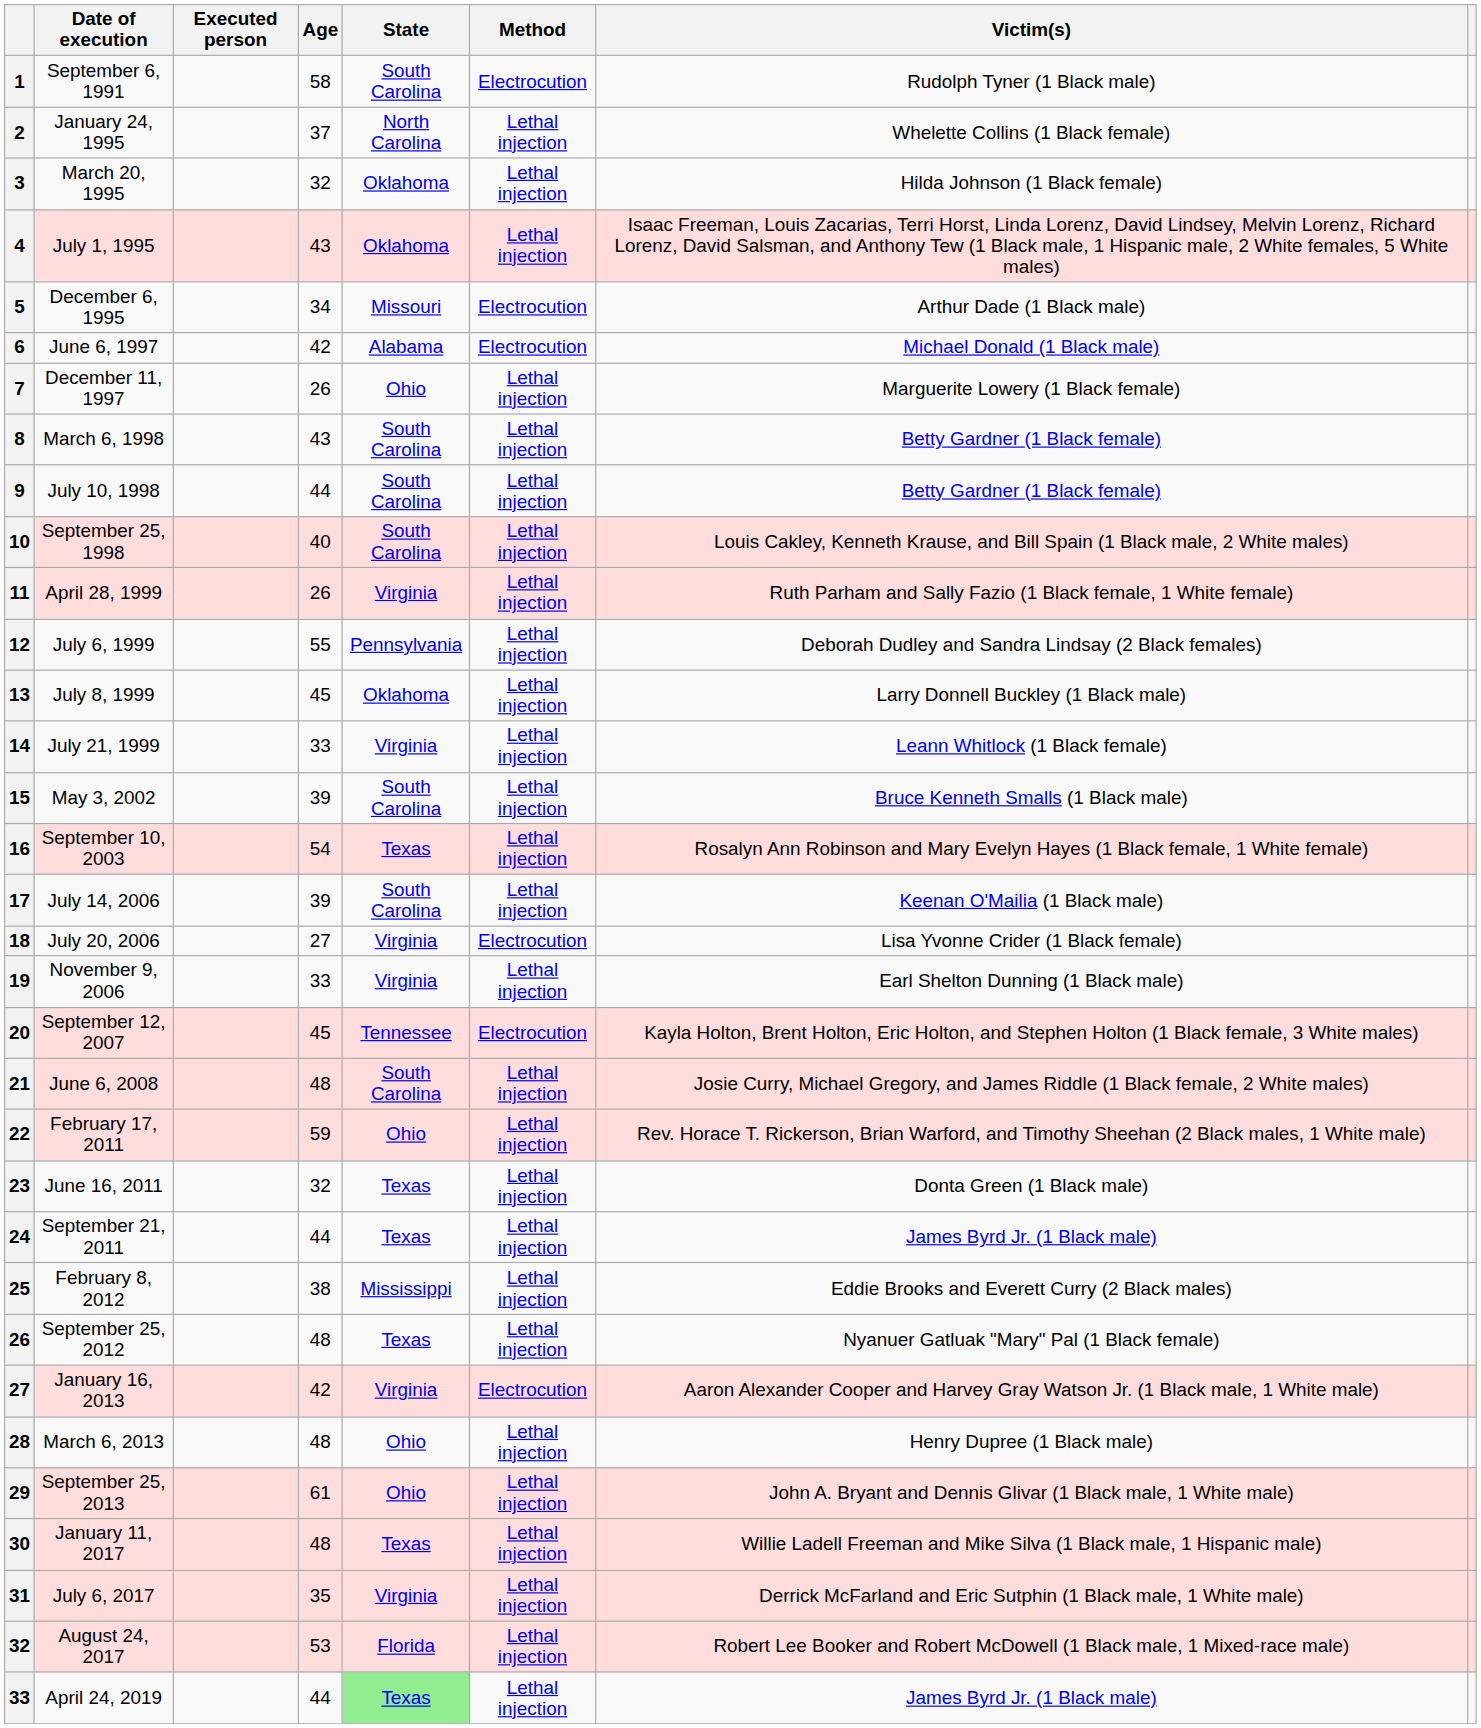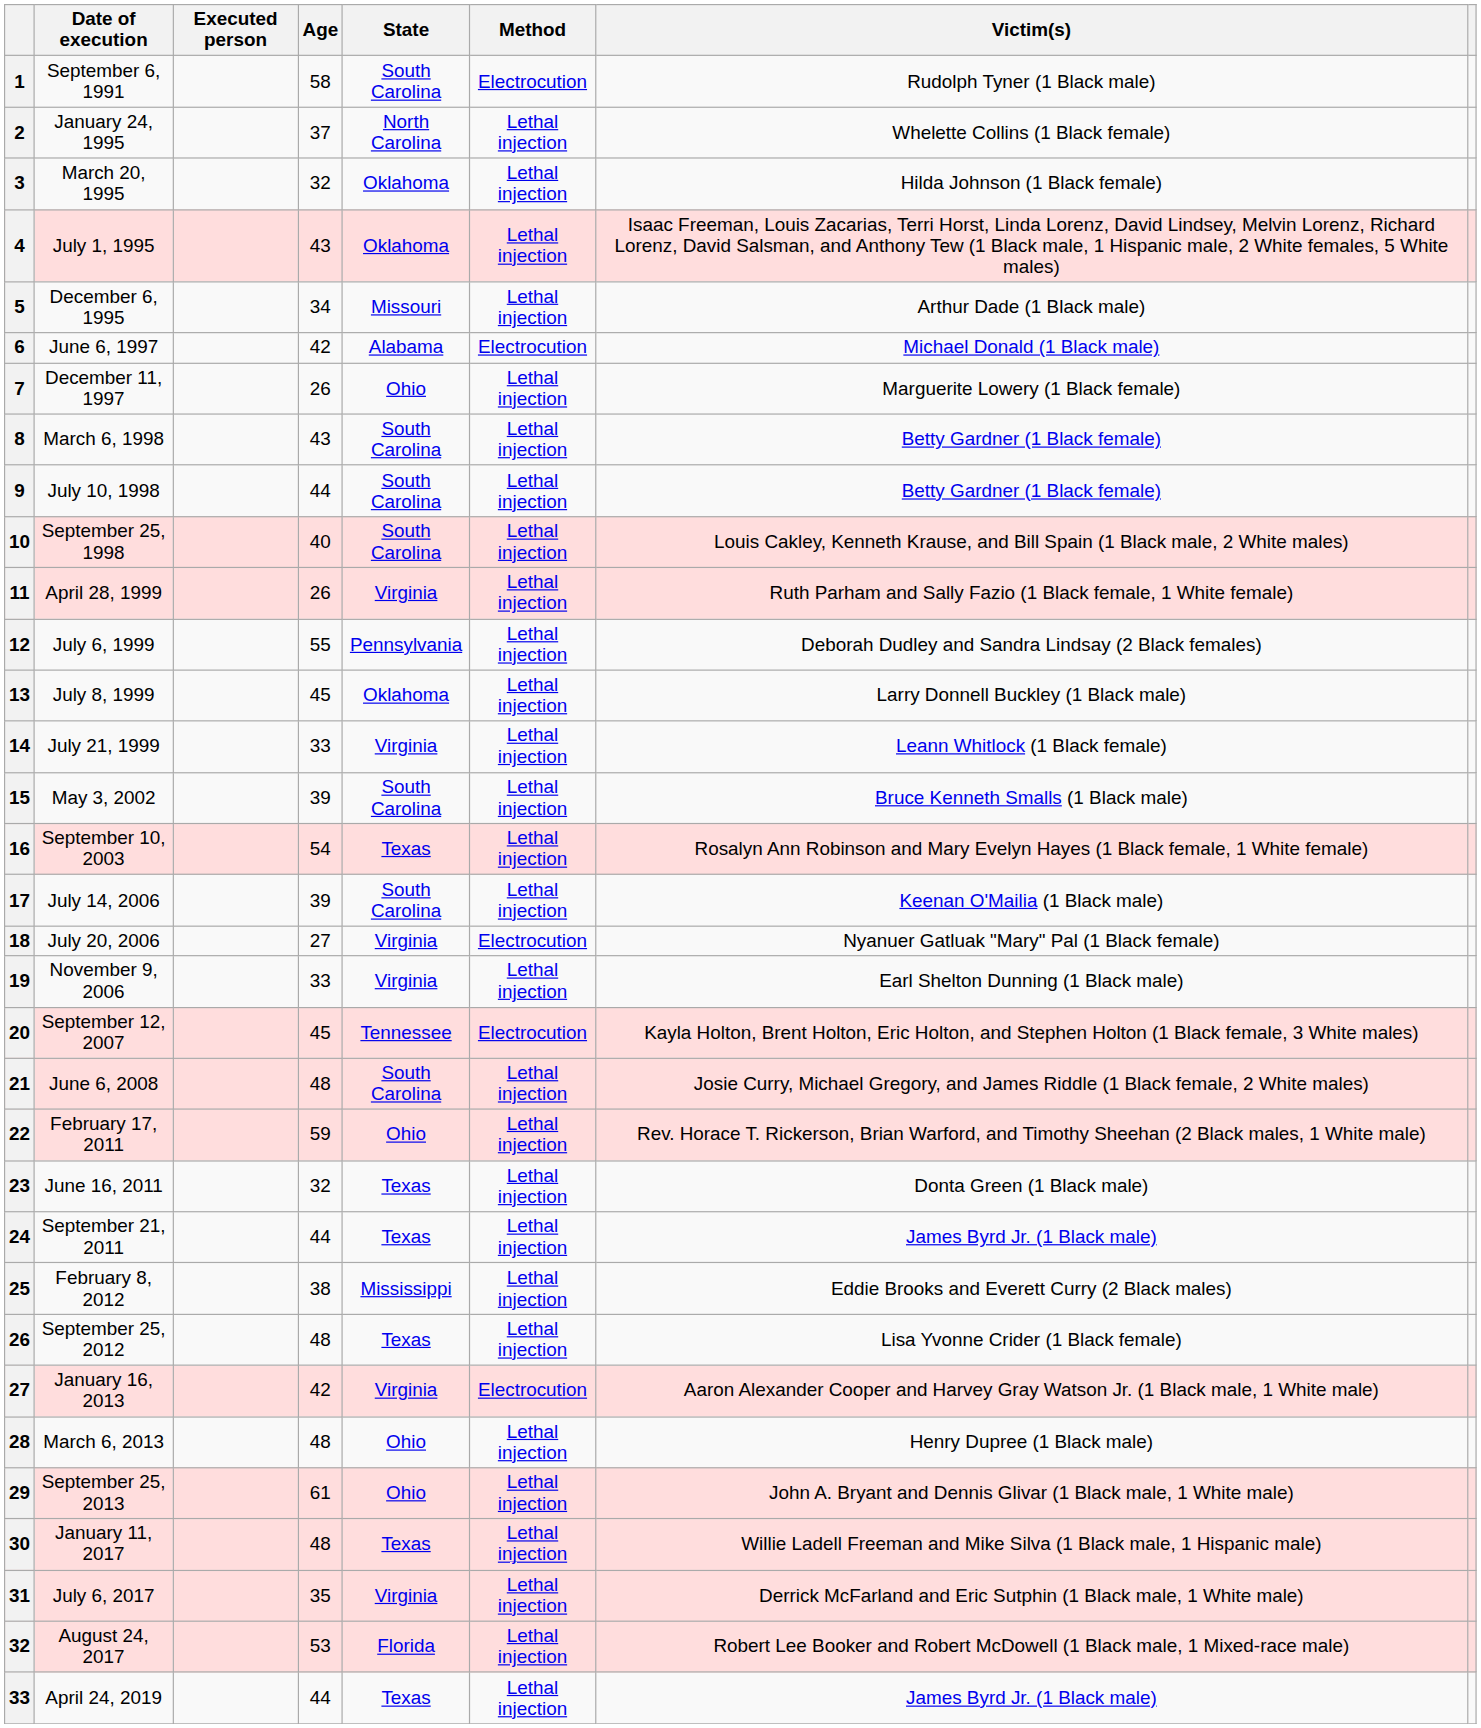December 6, 1995 | Method: Electrocution -> Lethal injection
July 20, 2006 | Victim(s): Lisa Yvonne Crider (1 Black female) -> Nyanuer Gatluak "Mary" Pal (1 Black female)
September 25, 2012 | Victim(s): Nyanuer Gatluak "Mary" Pal (1 Black female) -> Lisa Yvonne Crider (1 Black female)
April 24, 2019 | State: lightgreen background -> no background
